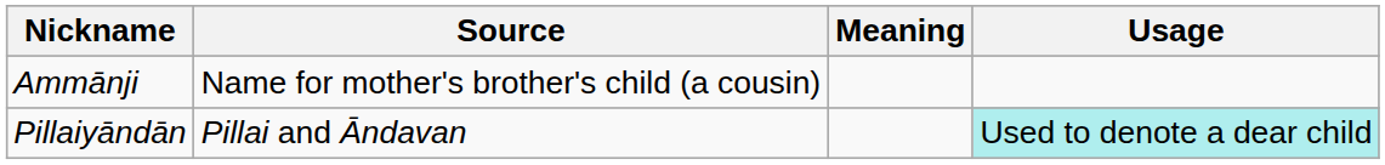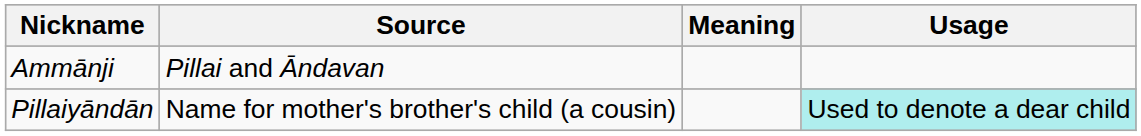Ammānji | Source: Name for mother's brother's child (a cousin) -> Pillai and Āndavan
Pillaiyāndān | Source: Pillai and Āndavan -> Name for mother's brother's child (a cousin)
